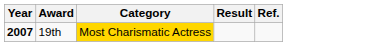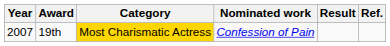+ column: Nominated work | Confession of Pain
19th | Year: bold -> normal
